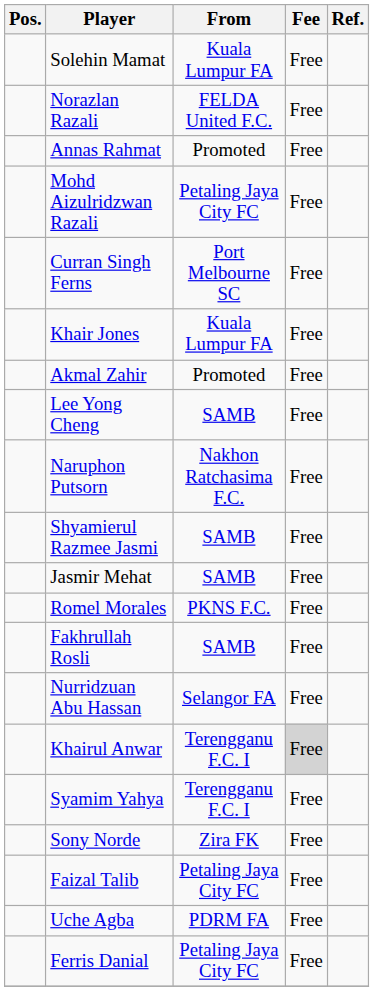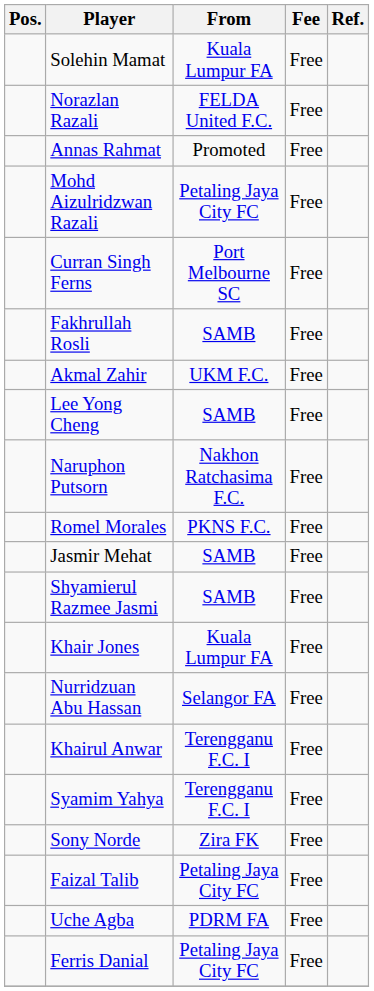rows swapped: Khair Jones <-> Fakhrullah Rosli
Akmal Zahir | From: Promoted -> UKM F.C.
rows swapped: Romel Morales <-> Shyamierul Razmee Jasmi
Khairul Anwar | Fee: lightgrey background -> no background
